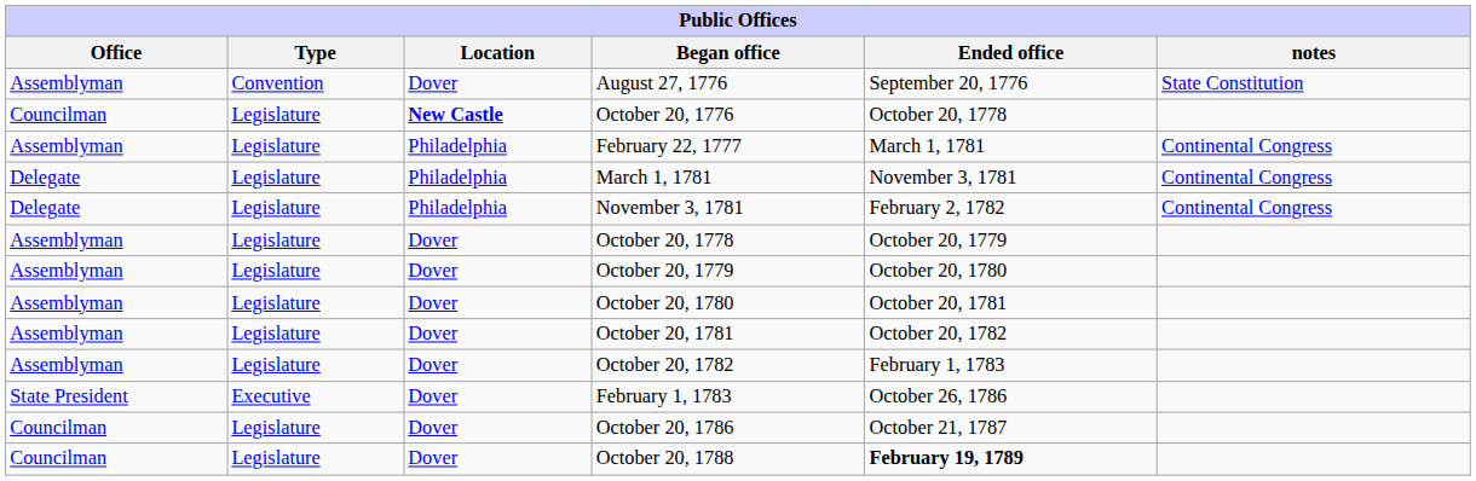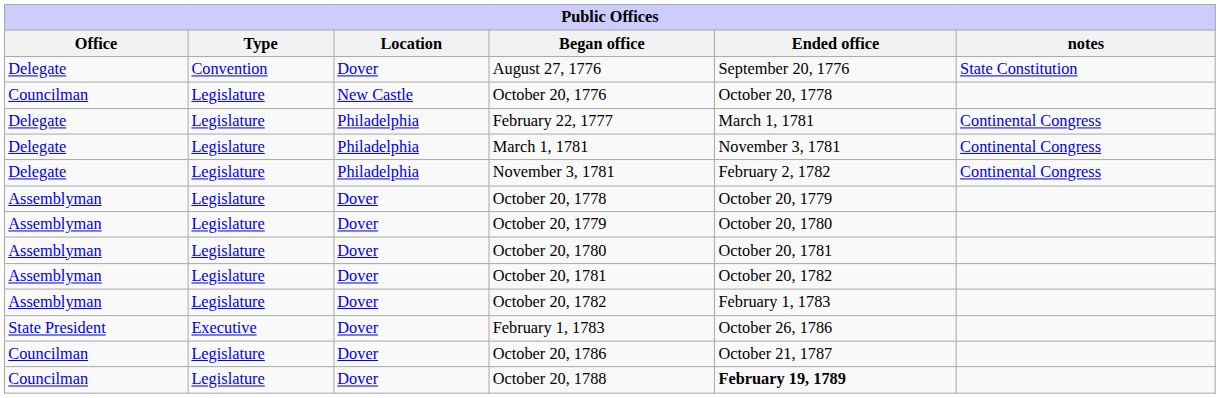August 27, 1776 | Office: Assemblyman -> Delegate
October 20, 1776 | Location: bold -> normal
February 22, 1777 | Office: Assemblyman -> Delegate
